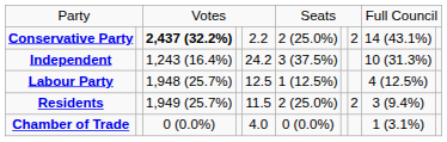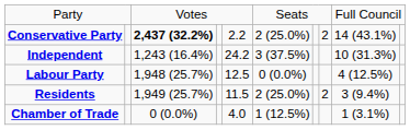Labour Party | column 6: 1 (12.5%) -> 0 (0.0%)
Chamber of Trade | column 6: 0 (0.0%) -> 1 (12.5%)
